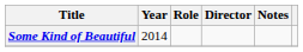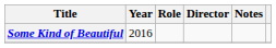Some Kind of Beautiful | Year: 2014 -> 2016
